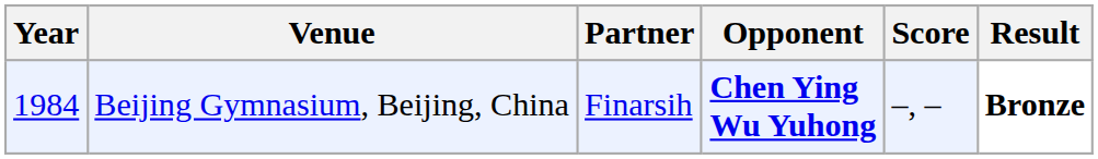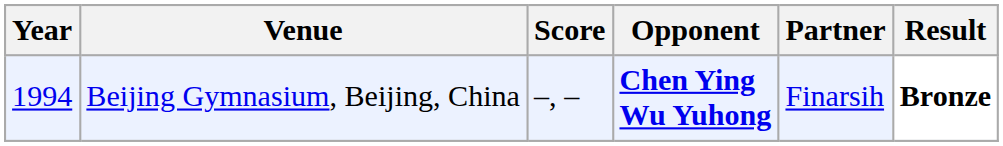columns swapped: Partner <-> Score
Beijing Gymnasium, Beijing, China | Year: 1984 -> 1994
